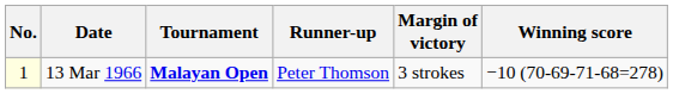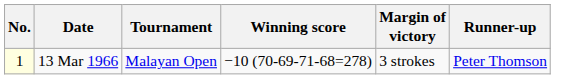columns swapped: Winning score <-> Runner-up
13 Mar 1966 | Tournament: bold -> normal
